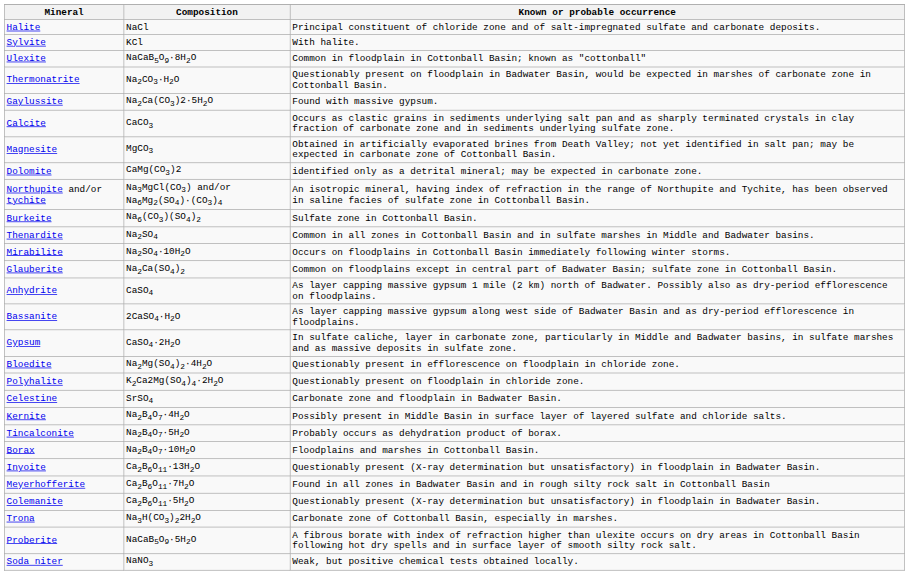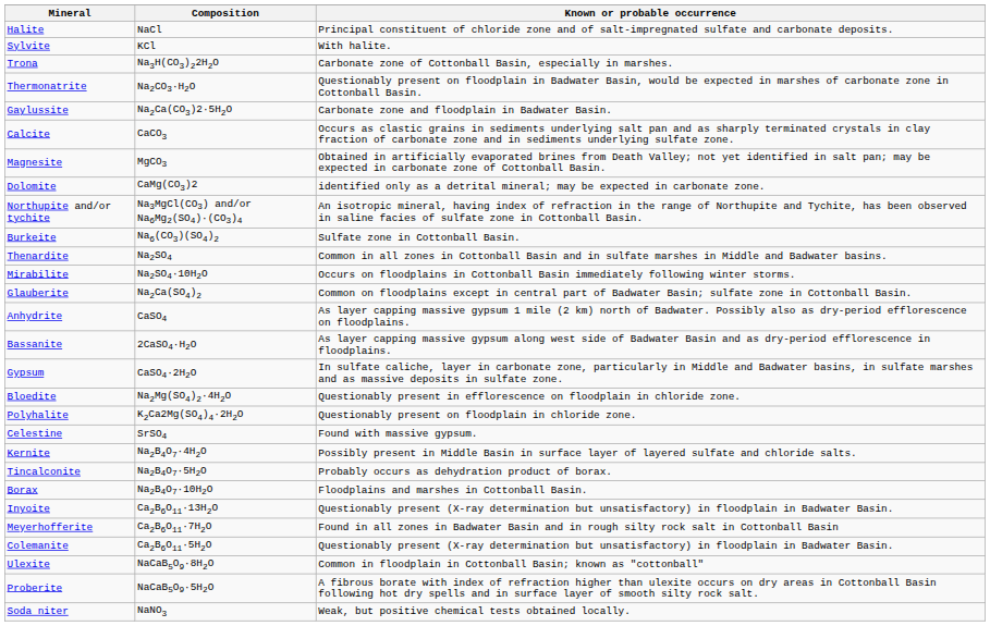rows swapped: Trona <-> Ulexite
Gaylussite | Known or probable occurrence: Found with massive gypsum. -> Carbonate zone and floodplain in Badwater Basin.
Celestine | Known or probable occurrence: Carbonate zone and floodplain in Badwater Basin. -> Found with massive gypsum.
